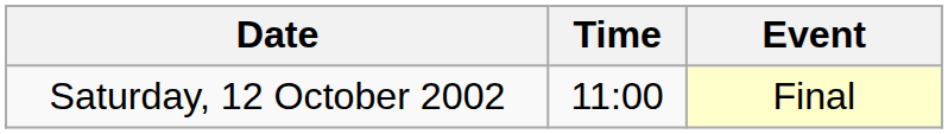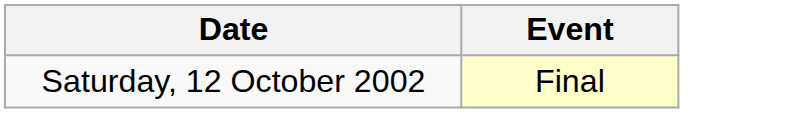- column: Time | 11:00
